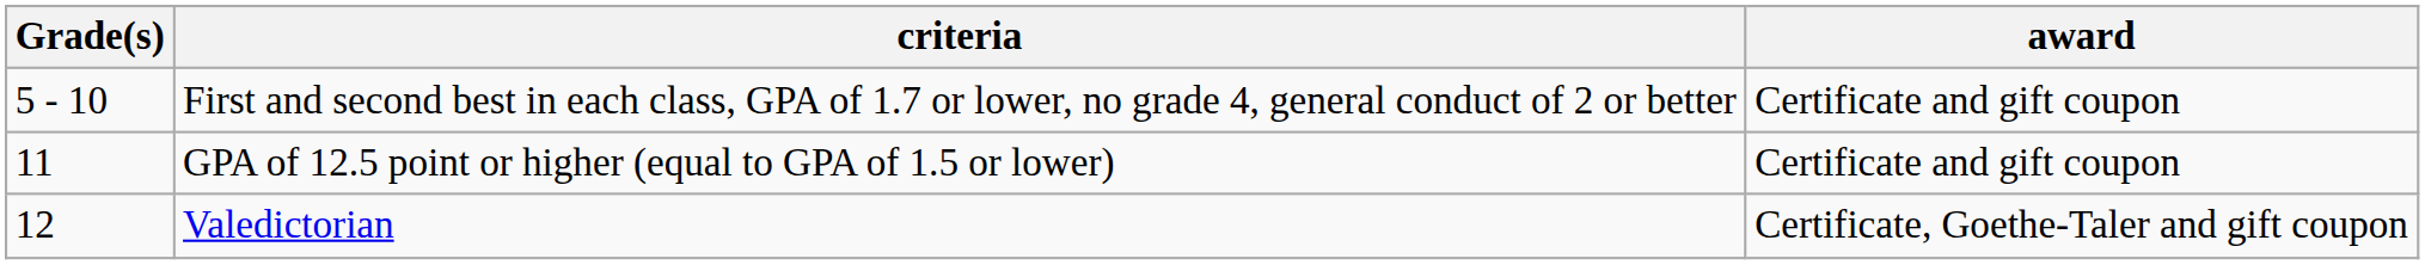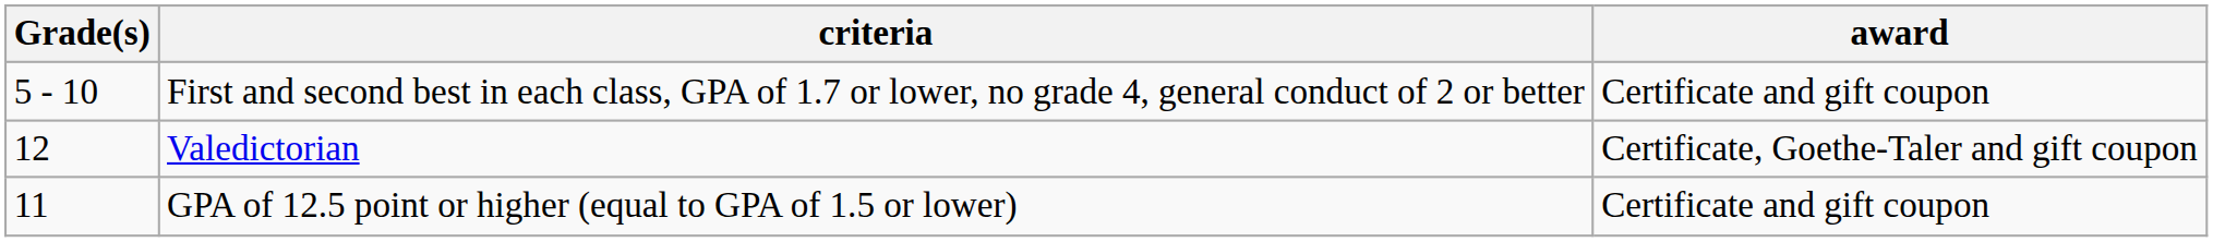rows swapped: GPA of 12.5 point or higher (equal to GPA of 1.5 or lower) <-> Valedictorian
